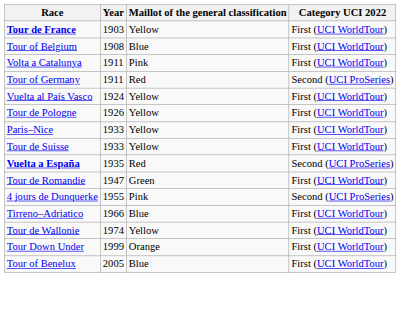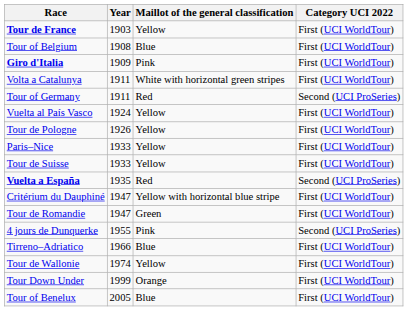+ row: Giro d'Italia | 1909 | Pink | First (UCI WorldTour)
Volta a Catalunya | Maillot of the general classification: Pink -> White with horizontal green stripes
+ row: Critérium du Dauphiné | 1947 | Yellow with horizontal blue stripe | First (UCI WorldTour)
